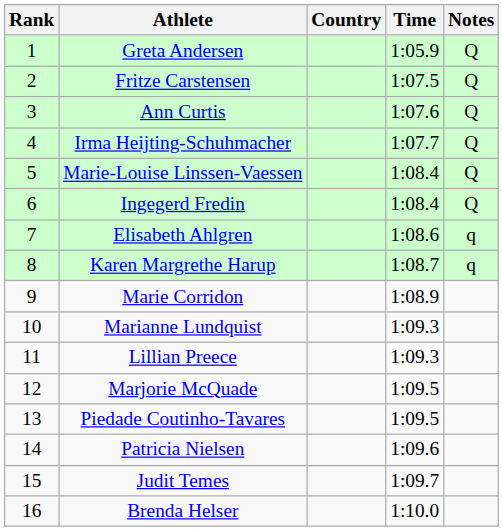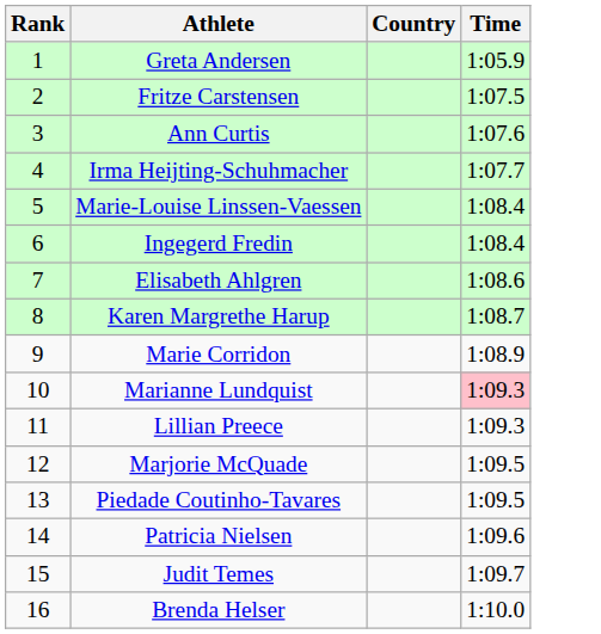- column: Notes | Q | Q | Q | Q | Q | Q | q | q
Marianne Lundquist | Time: no background -> pink background
